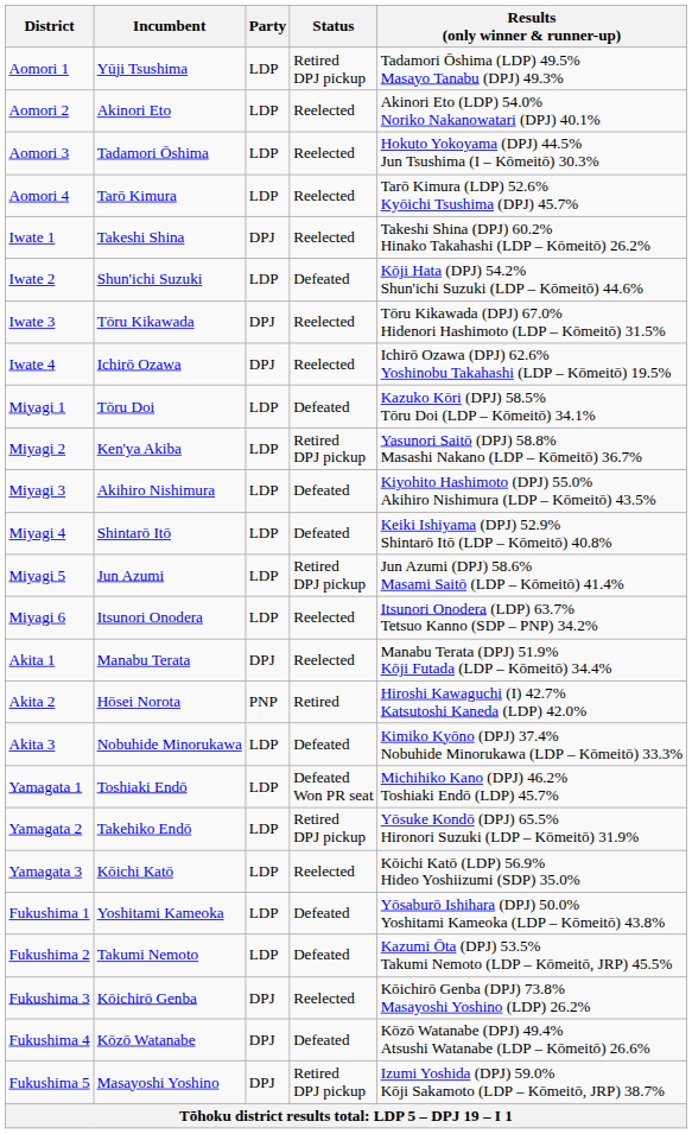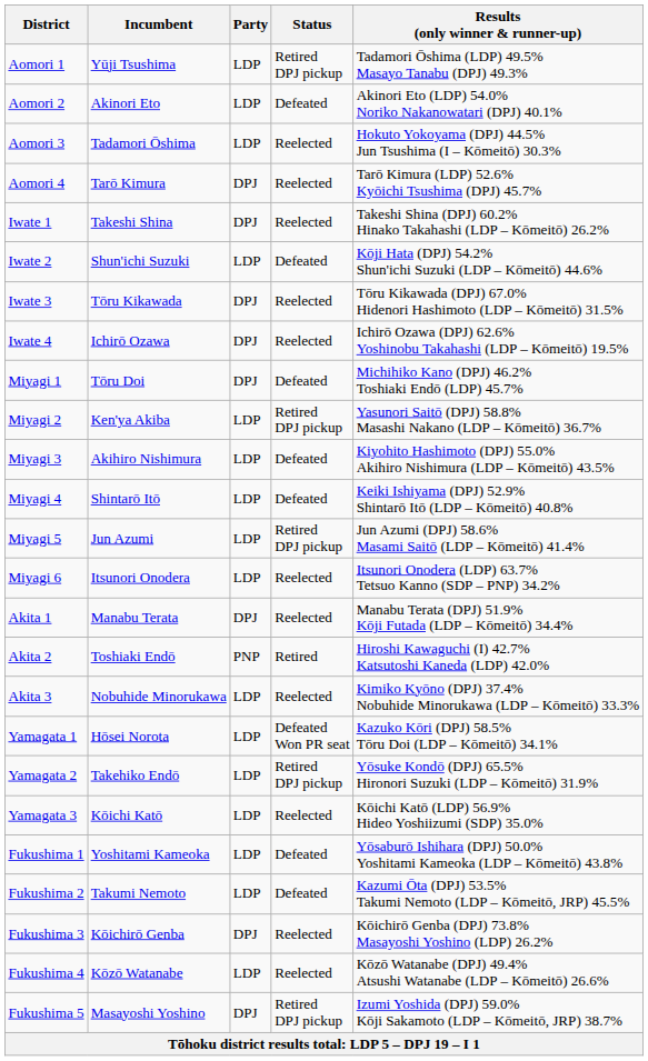Aomori 2 | Status: Reelected -> Defeated
Aomori 4 | Party: LDP -> DPJ
Miyagi 1 | Party: LDP -> DPJ
Miyagi 1 | Results (only winner & runner-up): Kazuko Kōri (DPJ) 58.5% Tōru Doi (LDP – Kōmeitō) 34.1% -> Michihiko Kano (DPJ) 46.2% Toshiaki Endō (LDP) 45.7%
Akita 2 | Incumbent: Hōsei Norota -> Toshiaki Endō
Akita 3 | Status: Defeated -> Reelected
Yamagata 1 | Incumbent: Toshiaki Endō -> Hōsei Norota
Yamagata 1 | Results (only winner & runner-up): Michihiko Kano (DPJ) 46.2% Toshiaki Endō (LDP) 45.7% -> Kazuko Kōri (DPJ) 58.5% Tōru Doi (LDP – Kōmeitō) 34.1%
Fukushima 4 | Party: DPJ -> LDP
Fukushima 4 | Status: Defeated -> Reelected
